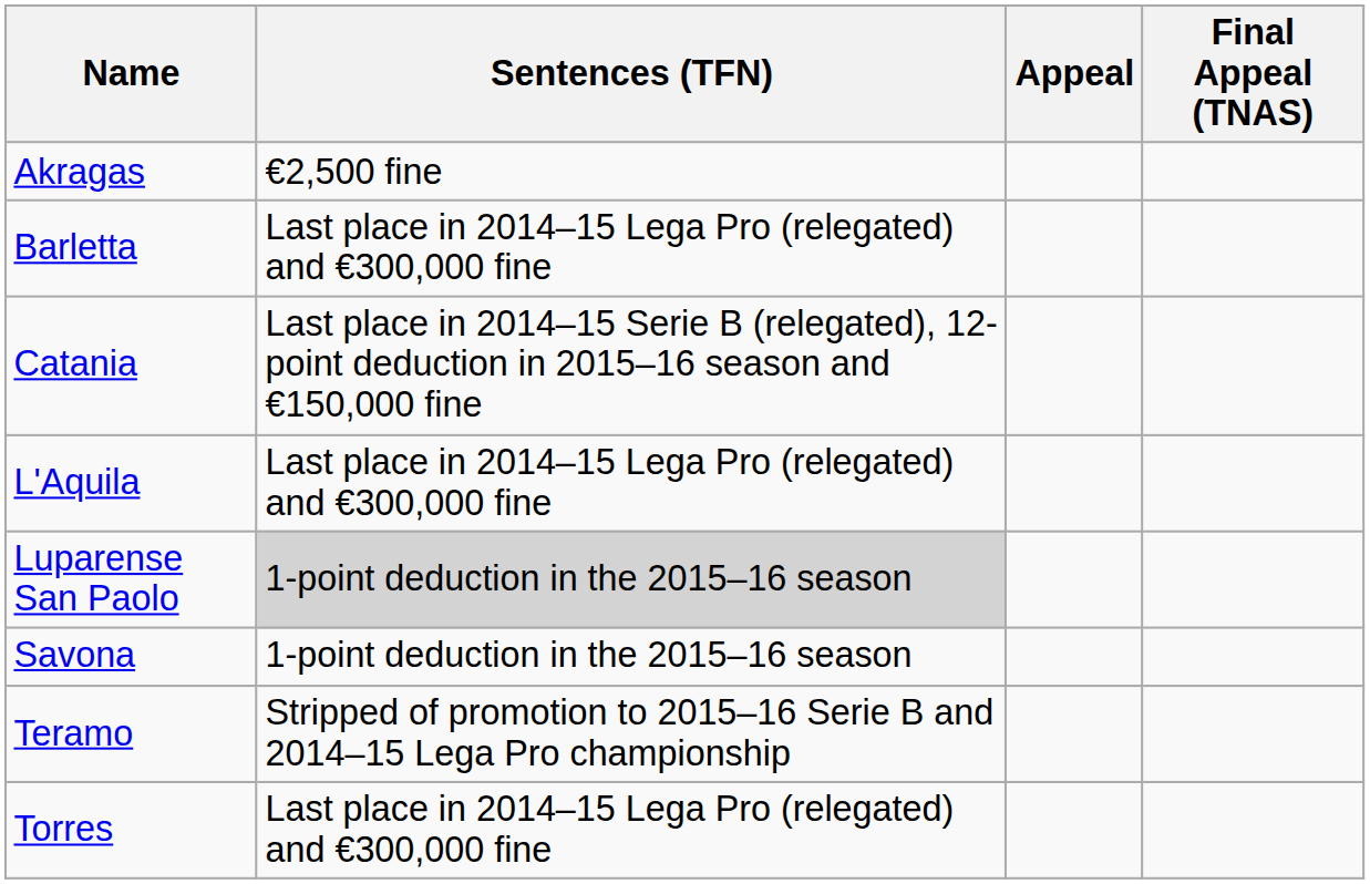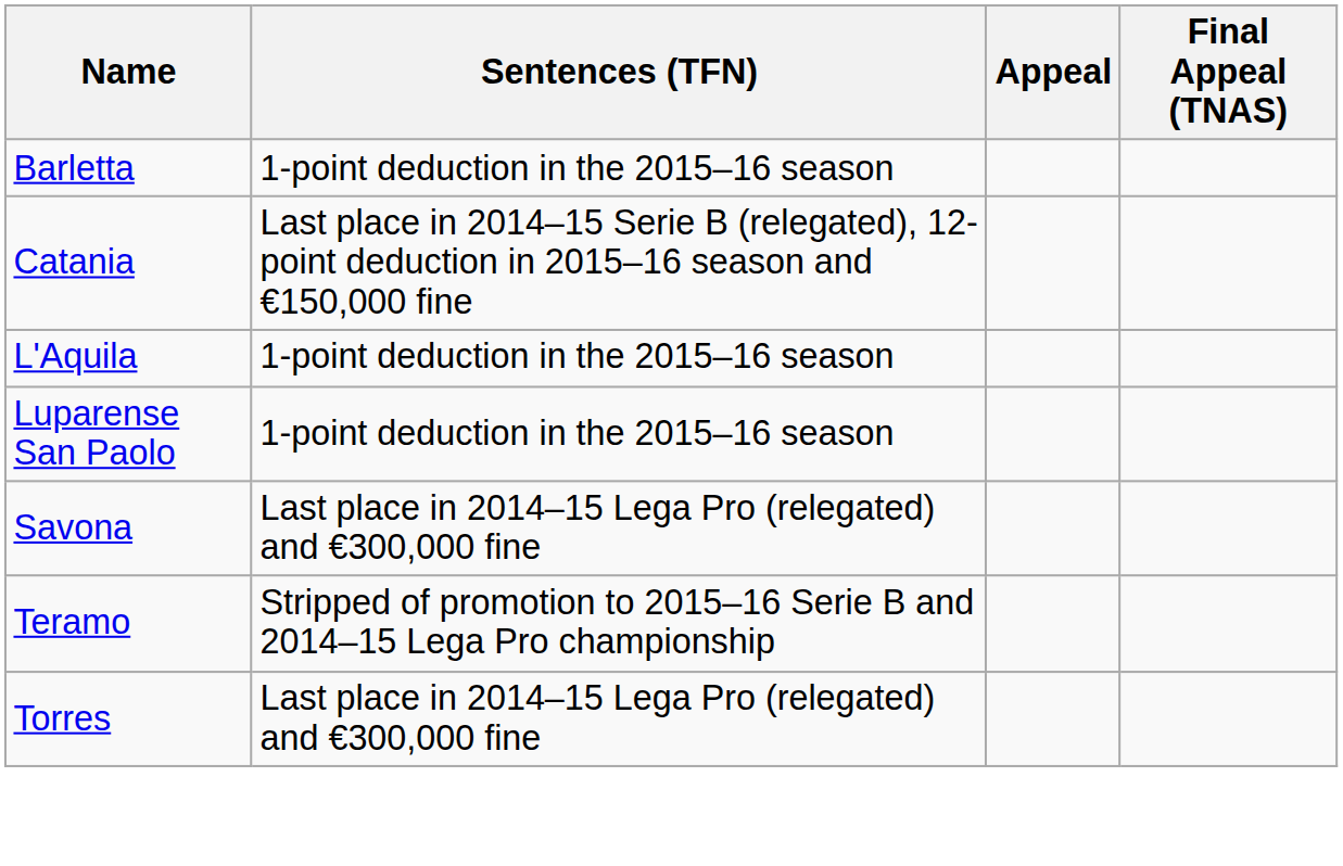- row: Akragas | €2,500 fine
Barletta | Sentences (TFN): Last place in 2014–15 Lega Pro (relegated) and €300,000 fine -> 1-point deduction in the 2015–16 season
L'Aquila | Sentences (TFN): Last place in 2014–15 Lega Pro (relegated) and €300,000 fine -> 1-point deduction in the 2015–16 season
Luparense San Paolo | Sentences (TFN): lightgrey background -> no background
Savona | Sentences (TFN): 1-point deduction in the 2015–16 season -> Last place in 2014–15 Lega Pro (relegated) and €300,000 fine
